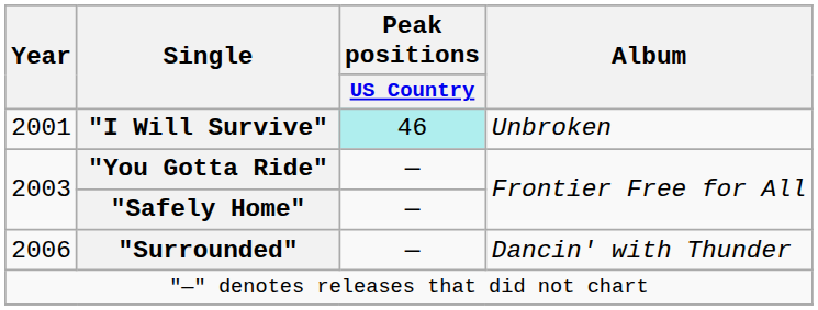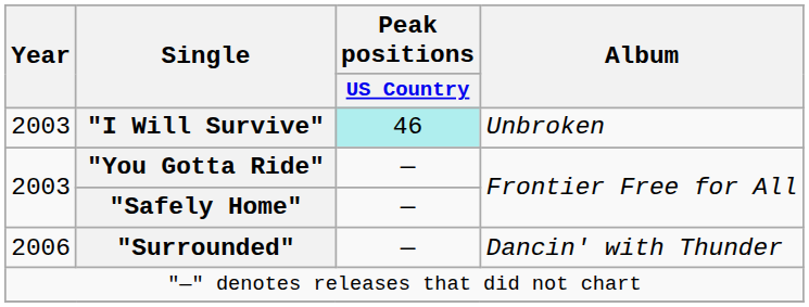"I Will Survive" | Year: 2001 -> 2003
